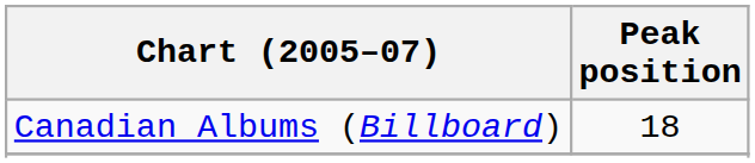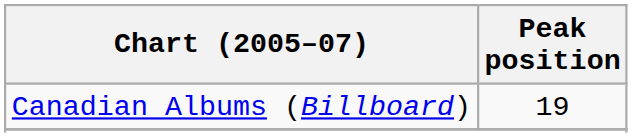Canadian Albums (Billboard) | Peak position: 18 -> 19
